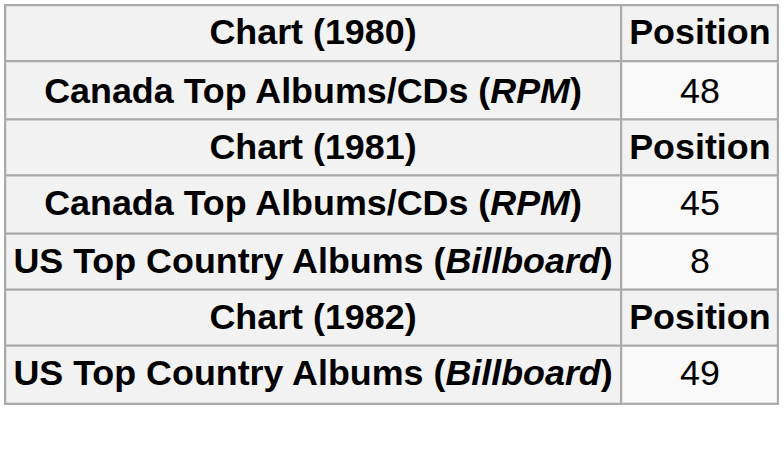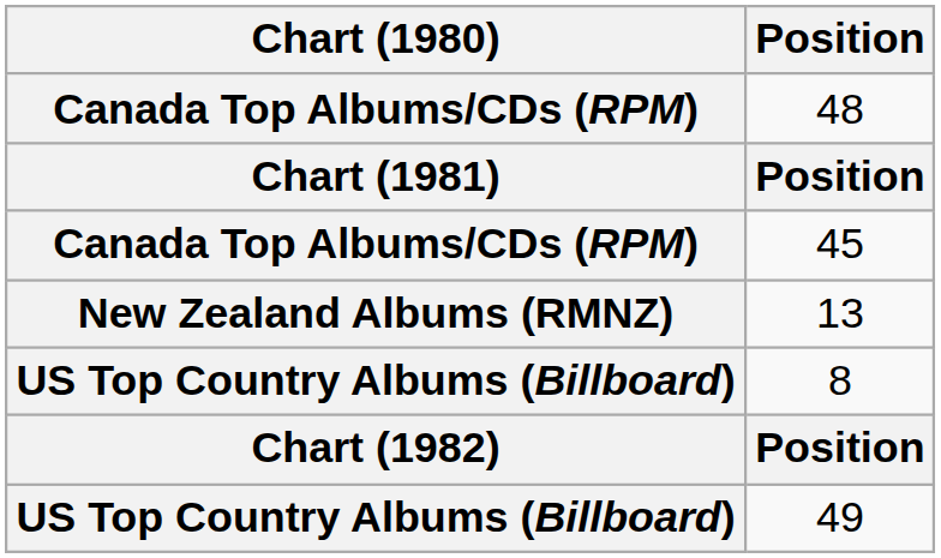+ row: New Zealand Albums (RMNZ) | 13
